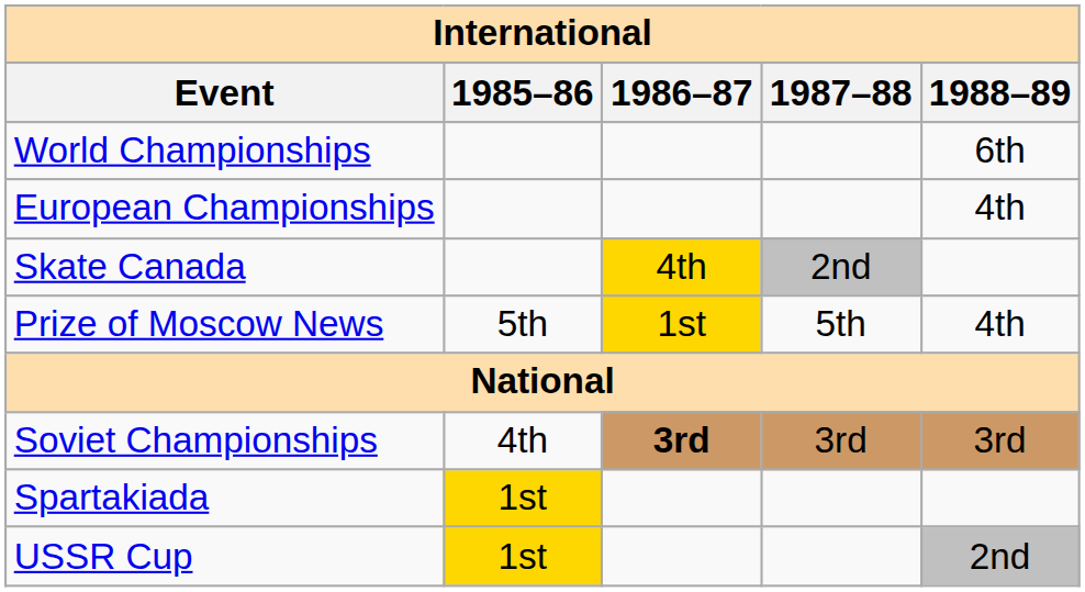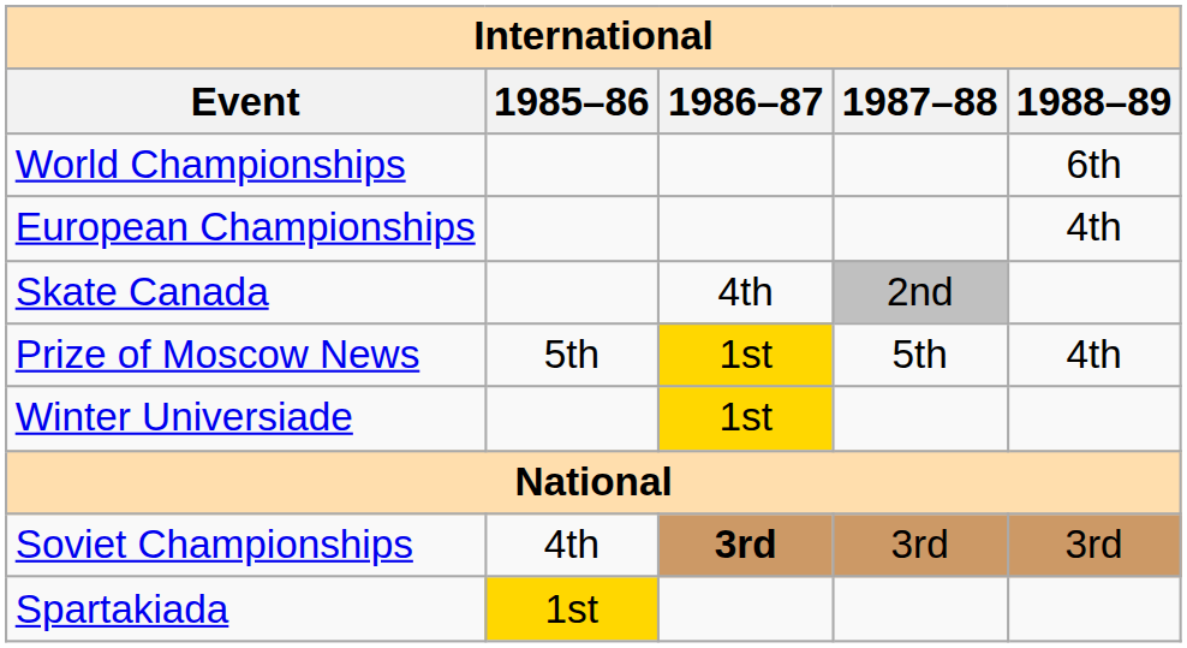Skate Canada | 1986–87: gold background -> no background
+ row: Winter Universiade | 1st
- row: USSR Cup | 1st | 2nd
